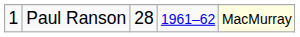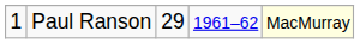Paul Ranson | column 3: 28 -> 29
